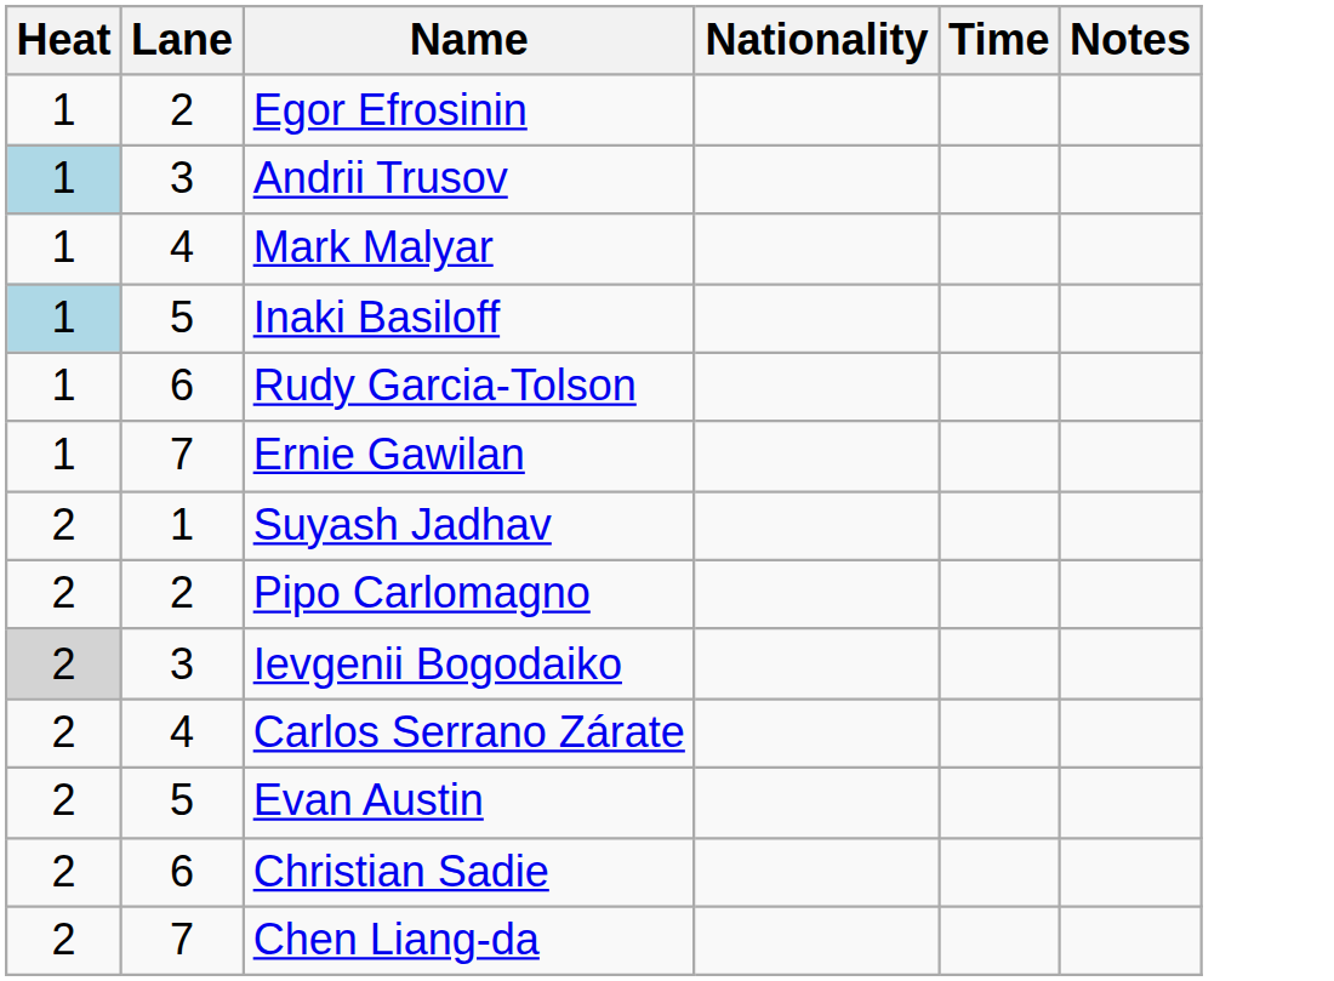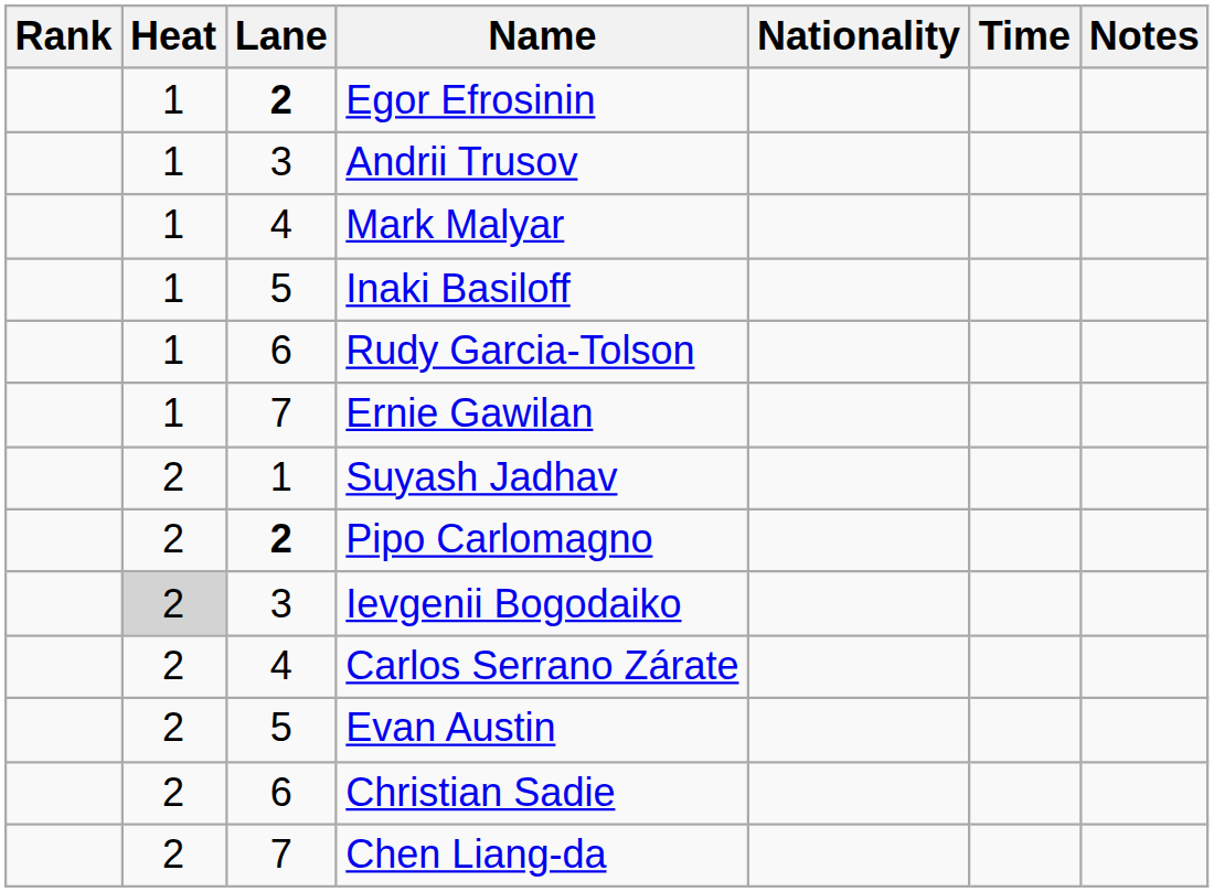+ column: Rank
Egor Efrosinin | Lane: normal -> bold
Andrii Trusov | Heat: lightblue background -> no background
Inaki Basiloff | Heat: lightblue background -> no background
Pipo Carlomagno | Lane: normal -> bold
